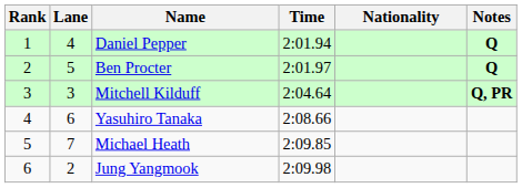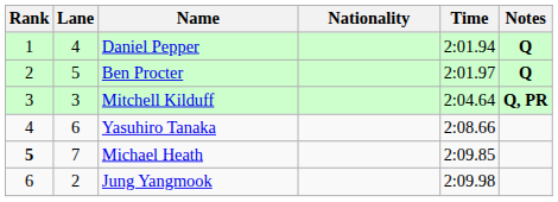columns swapped: Nationality <-> Time
Michael Heath | Rank: normal -> bold
